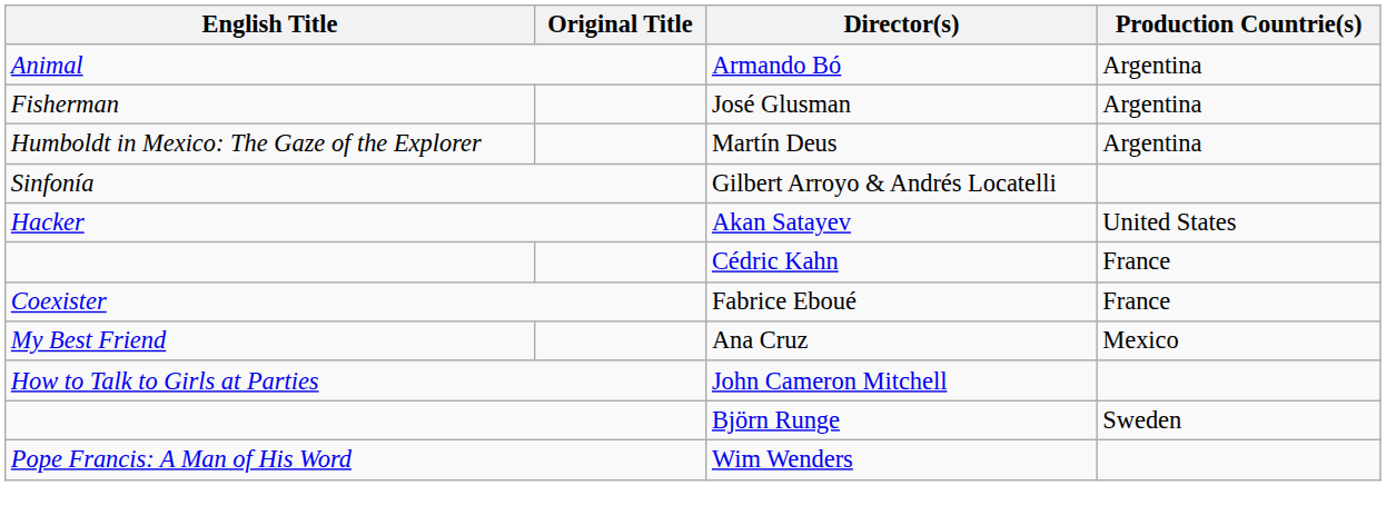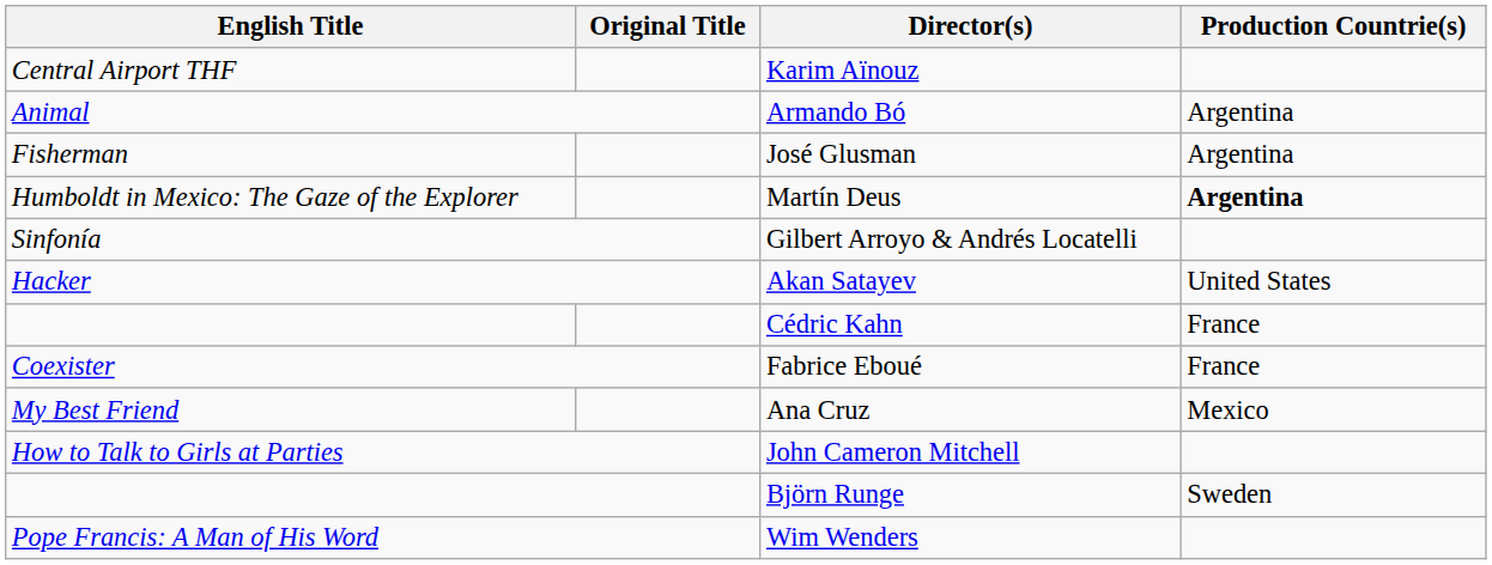+ row: Central Airport THF | Karim Aïnouz
Martín Deus | Production Countrie(s): normal -> bold
